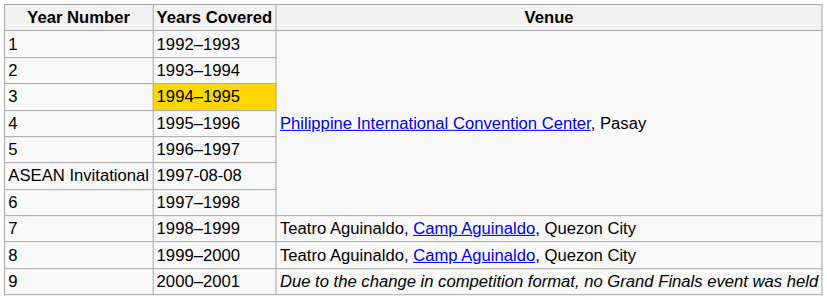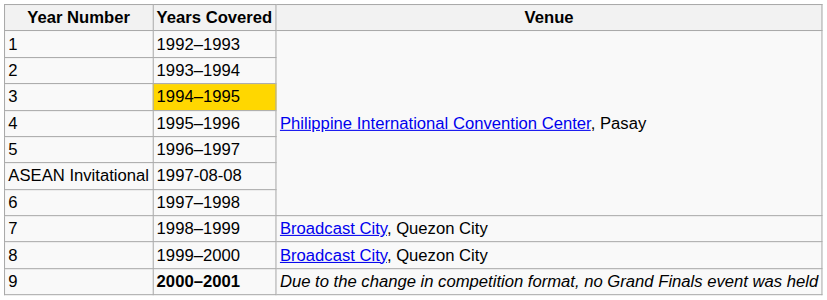7 | Venue: Teatro Aguinaldo, Camp Aguinaldo, Quezon City -> Broadcast City, Quezon City
8 | Venue: Teatro Aguinaldo, Camp Aguinaldo, Quezon City -> Broadcast City, Quezon City
9 | Years Covered: normal -> bold
